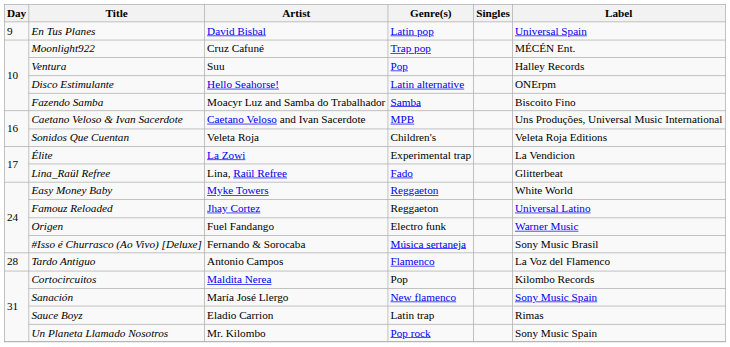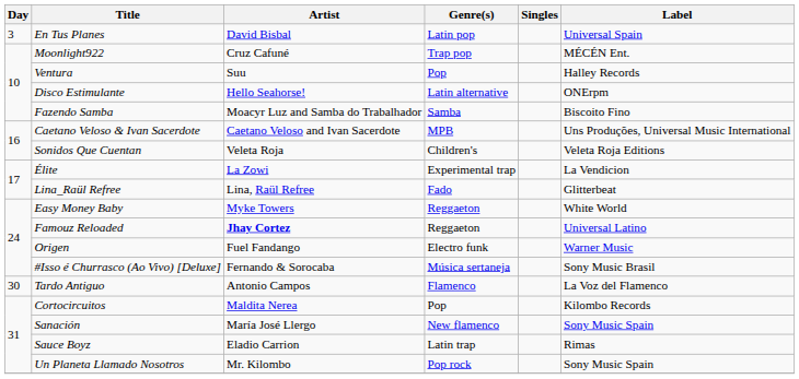En Tus Planes | Day: 9 -> 3
Famouz Reloaded | Artist: normal -> bold
Tardo Antiguo | Day: 28 -> 30
